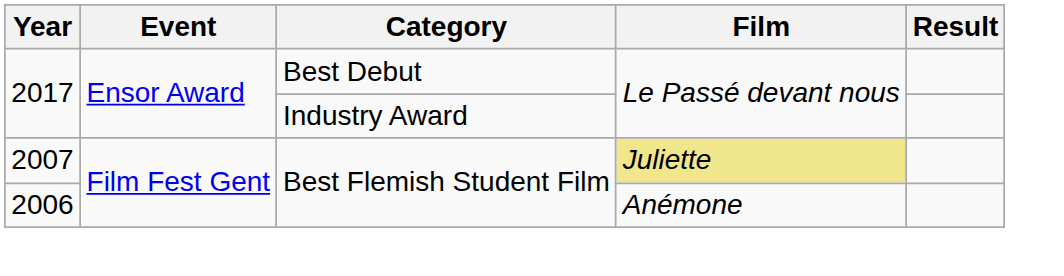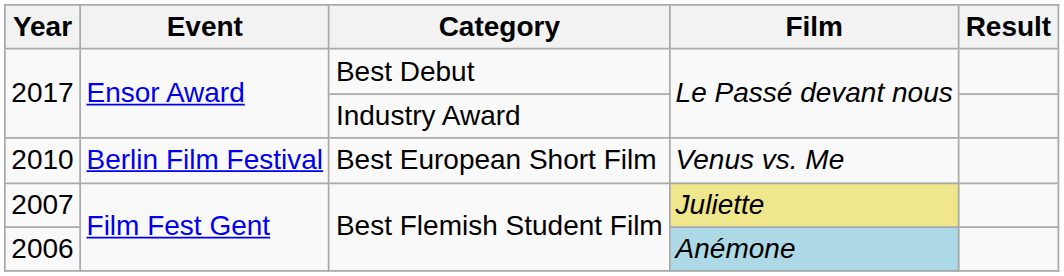+ row: 2010 | Berlin Film Festival | Best European Short Film | Venus vs. Me
2006 | Film: no background -> lightblue background
